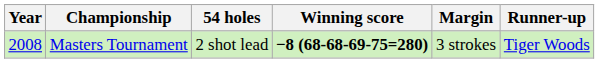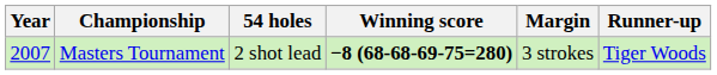Masters Tournament | Year: 2008 -> 2007
